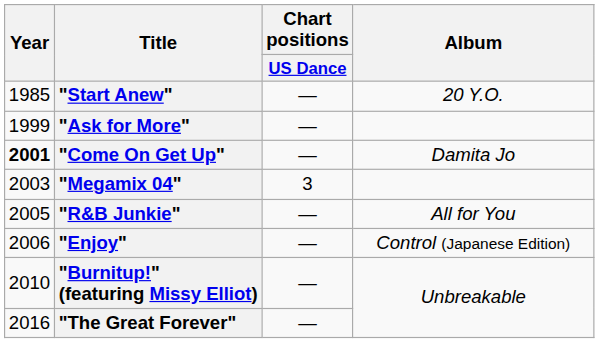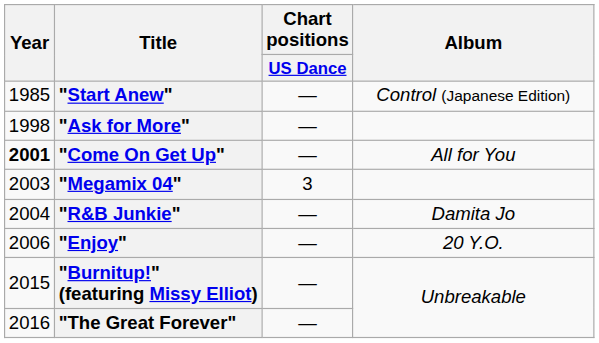"Start Anew" | Album: 20 Y.O. -> Control (Japanese Edition)
"Ask for More" | Year: 1999 -> 1998
"Come On Get Up" | Album: Damita Jo -> All for You
"R&B Junkie" | Year: 2005 -> 2004
"R&B Junkie" | Album: All for You -> Damita Jo
"Enjoy" | Album: Control (Japanese Edition) -> 20 Y.O.
"Burnitup!" (featuring Missy Elliot) | Year: 2010 -> 2015
